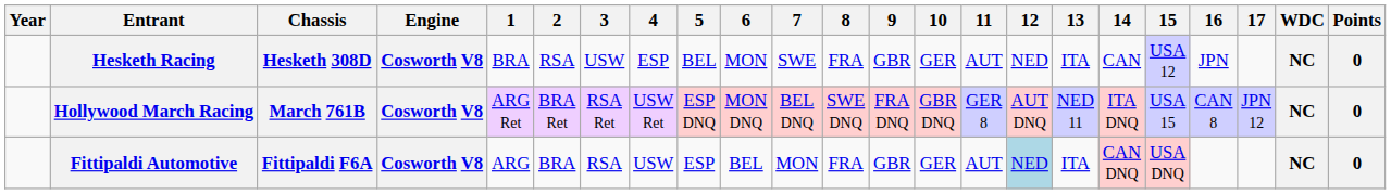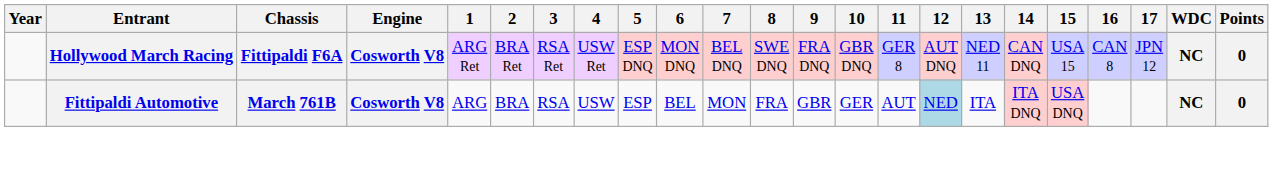- row: Hesketh Racing | Hesketh 308D | Cosworth V8 | BRA | RSA | USW | ESP | BEL | MON | SWE | FRA | GBR | GER | AUT | NED | ITA | CAN | USA 12 | JPN | NC | 0
Hollywood March Racing | Chassis: March 761B -> Fittipaldi F6A
Hollywood March Racing | 14: ITA DNQ -> CAN DNQ
Fittipaldi Automotive | Chassis: Fittipaldi F6A -> March 761B
Fittipaldi Automotive | 14: CAN DNQ -> ITA DNQ
